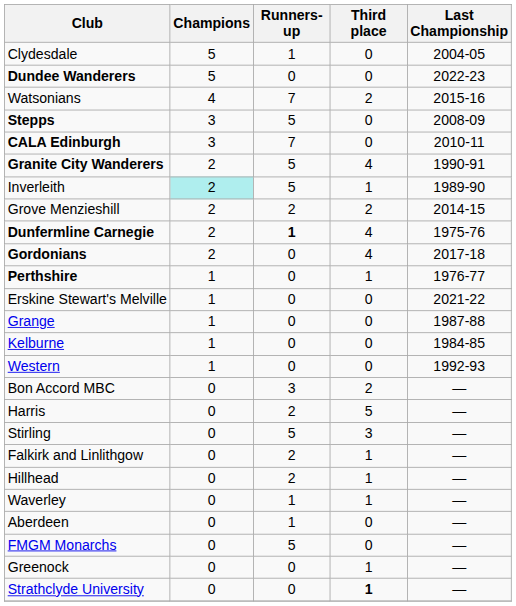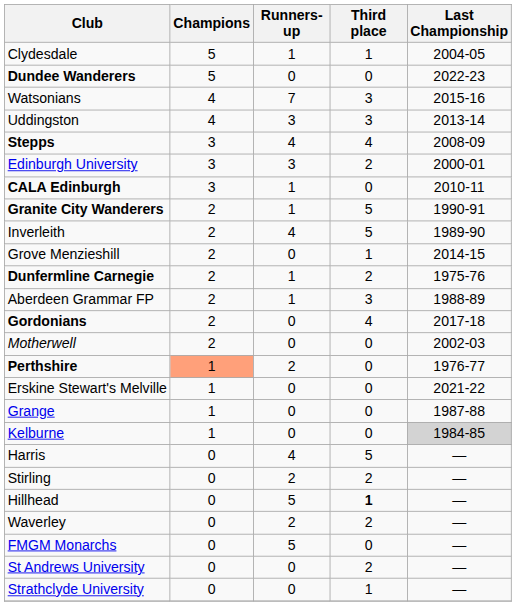Clydesdale | Third place: 0 -> 1
Watsonians | Third place: 2 -> 3
+ row: Uddingston | 4 | 3 | 3 | 2013-14
Stepps | Runners-up: 5 -> 4
Stepps | Third place: 0 -> 4
+ row: Edinburgh University | 3 | 3 | 2 | 2000-01
CALA Edinburgh | Runners-up: 7 -> 1
Granite City Wanderers | Runners-up: 5 -> 1
Granite City Wanderers | Third place: 4 -> 5
Inverleith | Champions: paleturquoise background -> no background
Inverleith | Runners-up: 5 -> 4
Inverleith | Third place: 1 -> 5
Grove Menzieshill | Runners-up: 2 -> 0
Grove Menzieshill | Third place: 2 -> 1
Dunfermline Carnegie | Runners-up: bold -> normal
Dunfermline Carnegie | Third place: 4 -> 2
+ row: Aberdeen Grammar FP | 2 | 1 | 3 | 1988-89
+ row: Motherwell | 2 | 0 | 0 | 2002-03
Perthshire | Champions: no background -> lightsalmon background
Perthshire | Runners-up: 0 -> 2
Perthshire | Third place: 1 -> 0
Kelburne | Last Championship: no background -> lightgrey background
- row: Western | 1 | 0 | 0 | 1992-93
- row: Bon Accord MBC | 0 | 3 | 2 | —
Harris | Runners-up: 2 -> 4
Stirling | Runners-up: 5 -> 2
Stirling | Third place: 3 -> 2
- row: Falkirk and Linlithgow | 0 | 2 | 1 | —
Hillhead | Runners-up: 2 -> 5
Hillhead | Third place: normal -> bold
Waverley | Runners-up: 1 -> 2
Waverley | Third place: 1 -> 2
- row: Aberdeen | 0 | 1 | 0 | —
+ row: St Andrews University | 0 | 0 | 2 | —
- row: Greenock | 0 | 0 | 1 | —
Strathclyde University | Third place: bold -> normal
